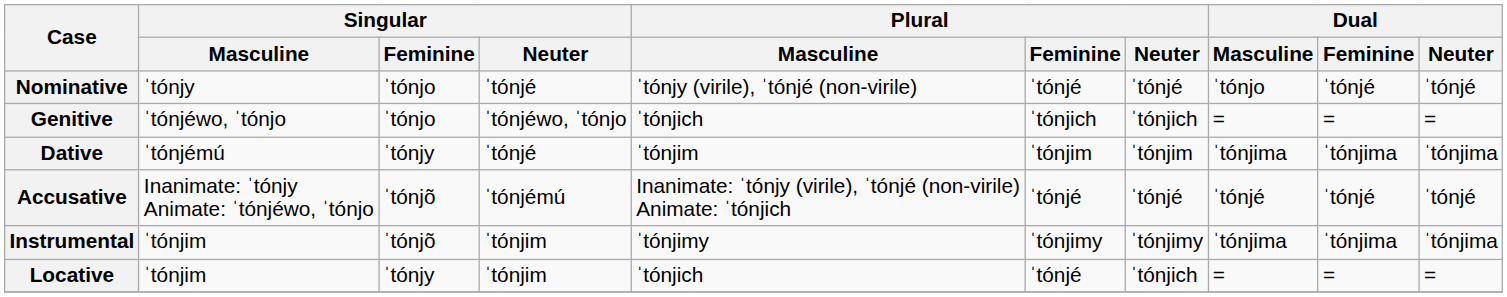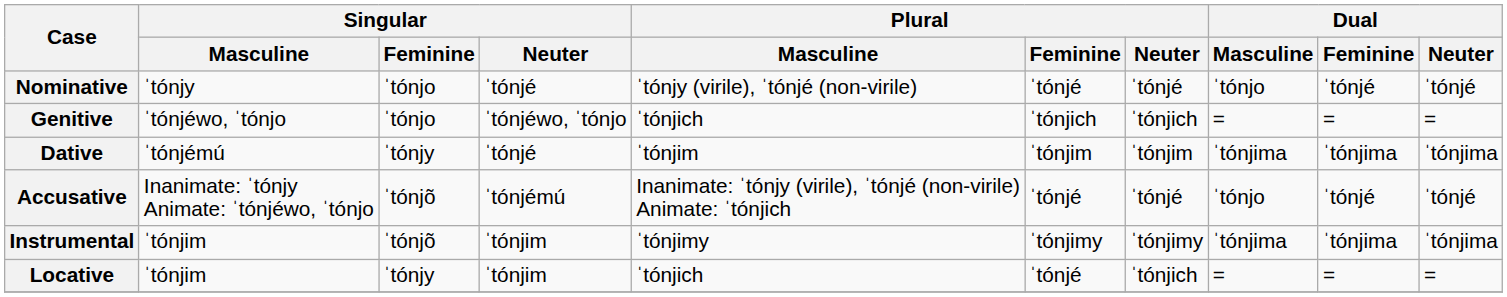Accusative | Dual / Masculine: ˈtónjé -> ˈtónjo
